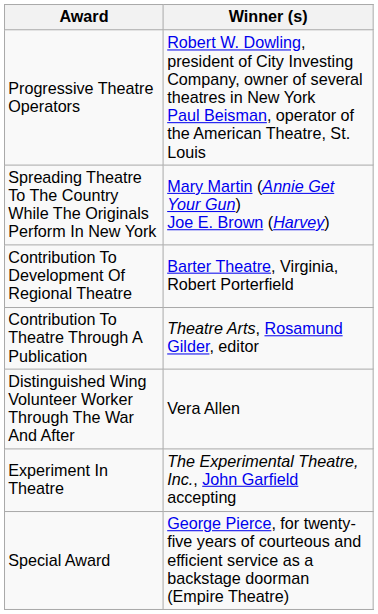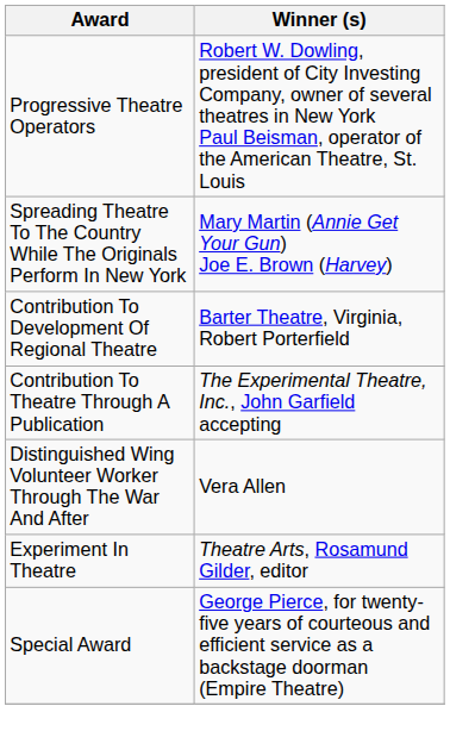Contribution To Theatre Through A Publication | Winner (s): Theatre Arts, Rosamund Gilder, editor -> The Experimental Theatre, Inc., John Garfield accepting
Experiment In Theatre | Winner (s): The Experimental Theatre, Inc., John Garfield accepting -> Theatre Arts, Rosamund Gilder, editor
